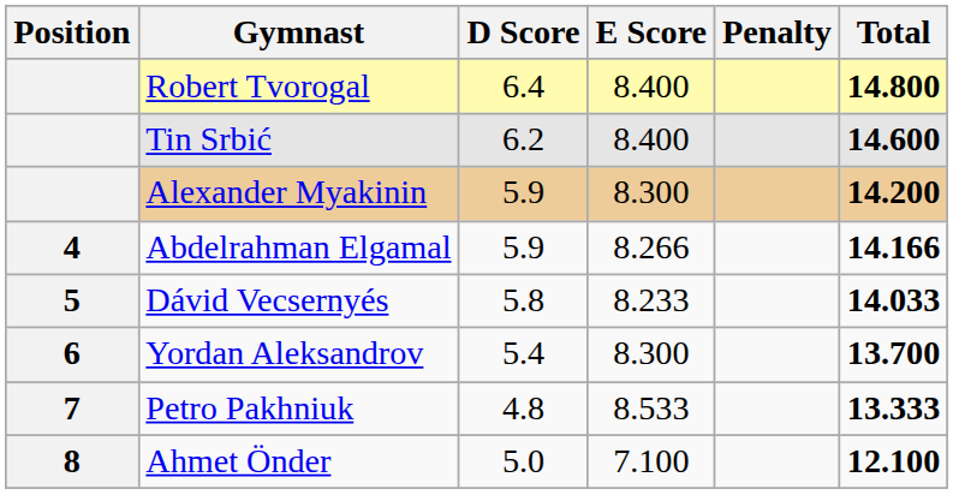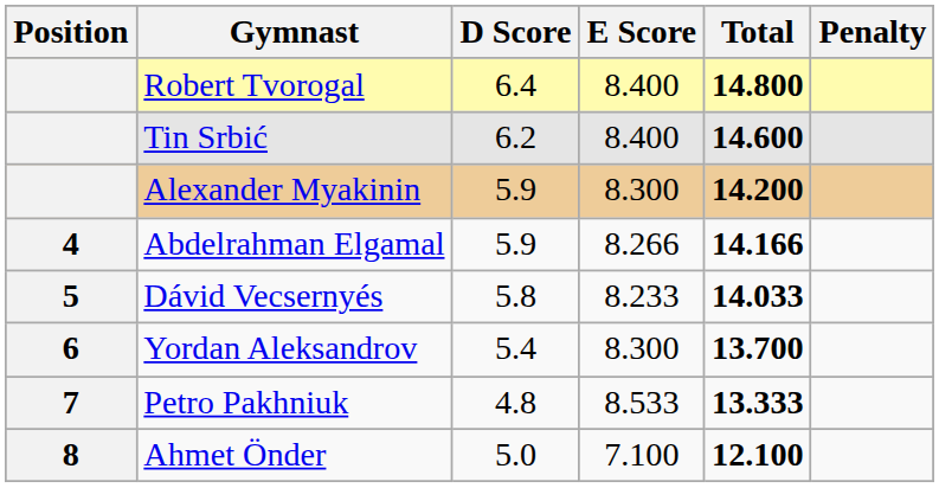columns swapped: Penalty <-> Total
